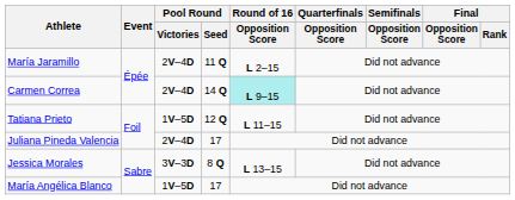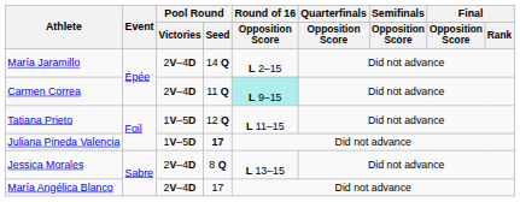María Jaramillo | Pool Round / Seed: 11 Q -> 14 Q
Carmen Correa | Pool Round / Seed: 14 Q -> 11 Q
Juliana Pineda Valencia | Pool Round / Victories: 2V–4D -> 1V–5D
Juliana Pineda Valencia | Pool Round / Seed: normal -> bold
Jessica Morales | Pool Round / Victories: 3V–3D -> 2V–4D
María Angélica Blanco | Pool Round / Victories: 1V–5D -> 2V–4D
